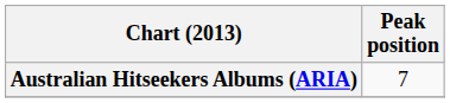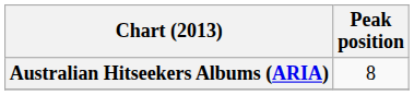Australian Hitseekers Albums (ARIA) | Peak position: 7 -> 8
